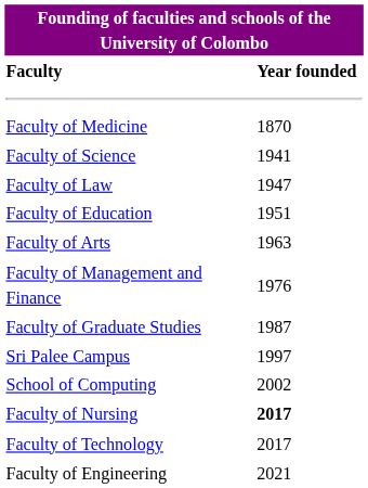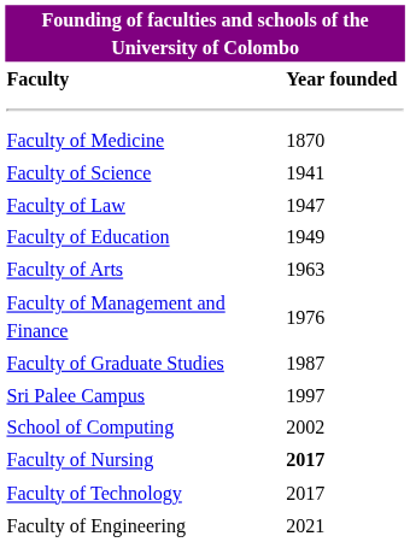Faculty of Education | Year founded: 1951 -> 1949
